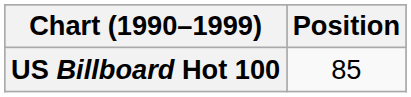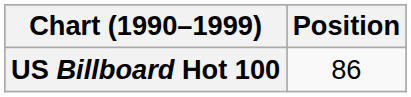US Billboard Hot 100 | Position: 85 -> 86
